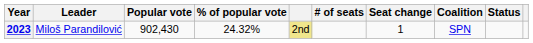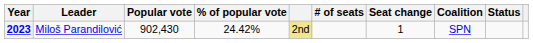2023 | % of popular vote: 24.32% -> 24.42%
